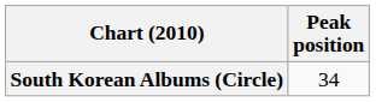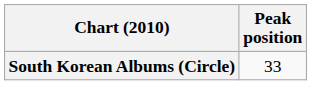South Korean Albums (Circle) | Peak position: 34 -> 33
